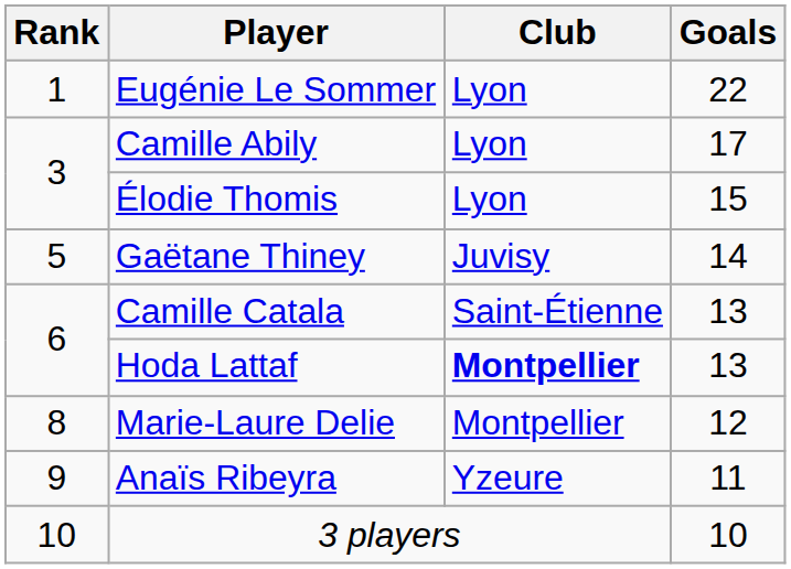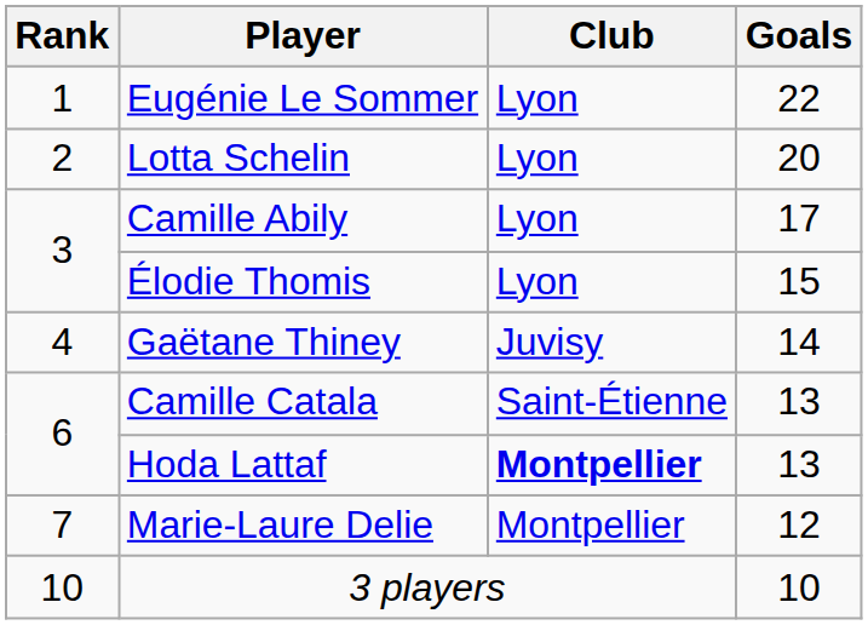+ row: 2 | Lotta Schelin | Lyon | 20
Gaëtane Thiney | Rank: 5 -> 4
Marie-Laure Delie | Rank: 8 -> 7
- row: 9 | Anaïs Ribeyra | Yzeure | 11
